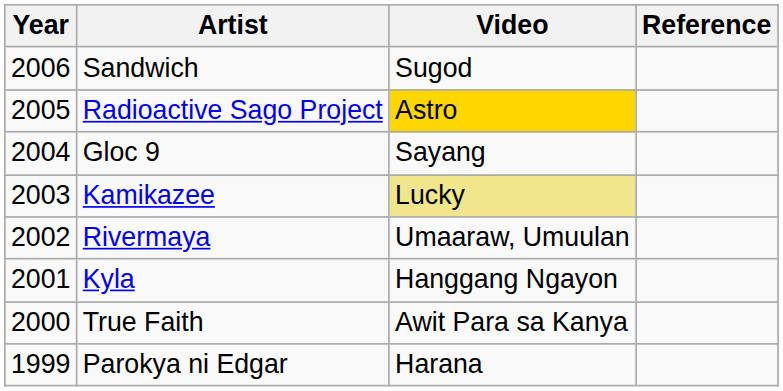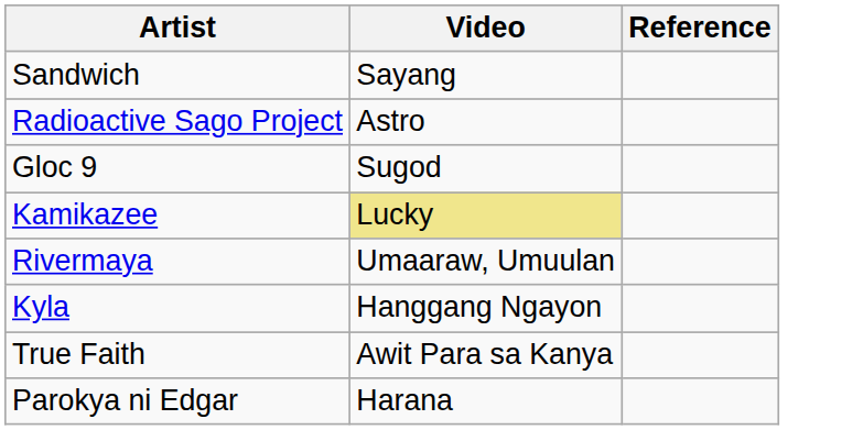- column: Year | 2006 | 2005 | 2004 | 2003 | 2002 | 2001 | 2000 | 1999
Sandwich | Video: Sugod -> Sayang
Radioactive Sago Project | Video: gold background -> no background
Gloc 9 | Video: Sayang -> Sugod
